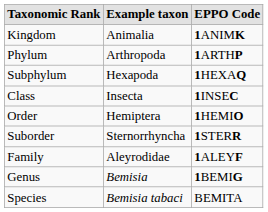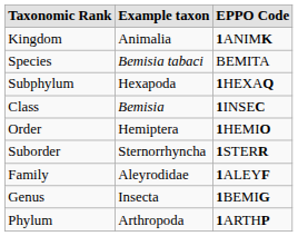rows swapped: Phylum <-> Species
Class | Example taxon: Insecta -> Bemisia
Genus | Example taxon: Bemisia -> Insecta
